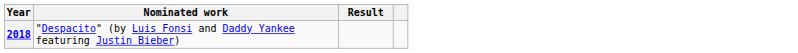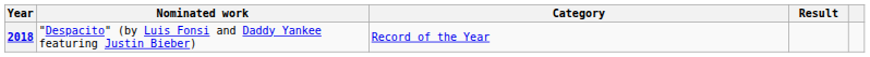+ column: Category | Record of the Year
